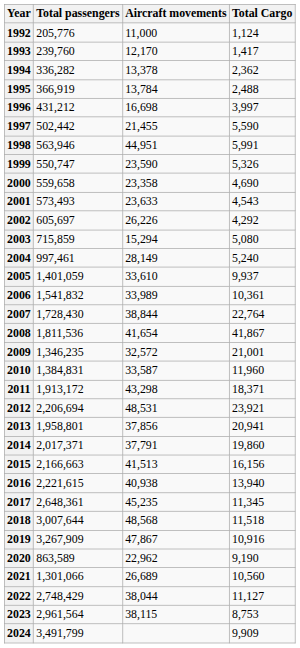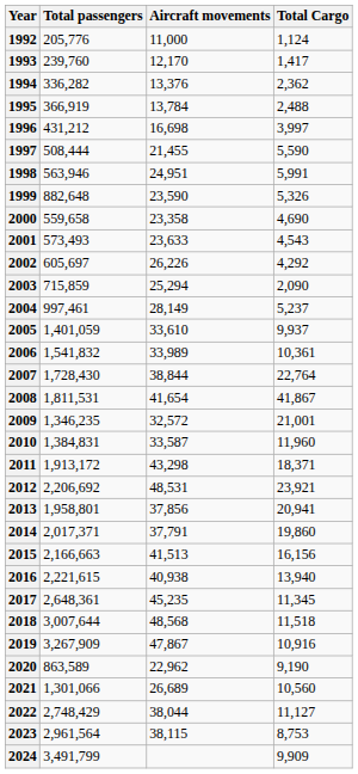1994 | Aircraft movements: 13,378 -> 13,376
1997 | Total passengers: 502,442 -> 508,444
1998 | Aircraft movements: 44,951 -> 24,951
1999 | Total passengers: 550,747 -> 882,648
2003 | Aircraft movements: 15,294 -> 25,294
2003 | Total Cargo: 5,080 -> 2,090
2004 | Total Cargo: 5,240 -> 5,237
2008 | Total passengers: 1,811,536 -> 1,811,531
2012 | Total passengers: 2,206,694 -> 2,206,692
